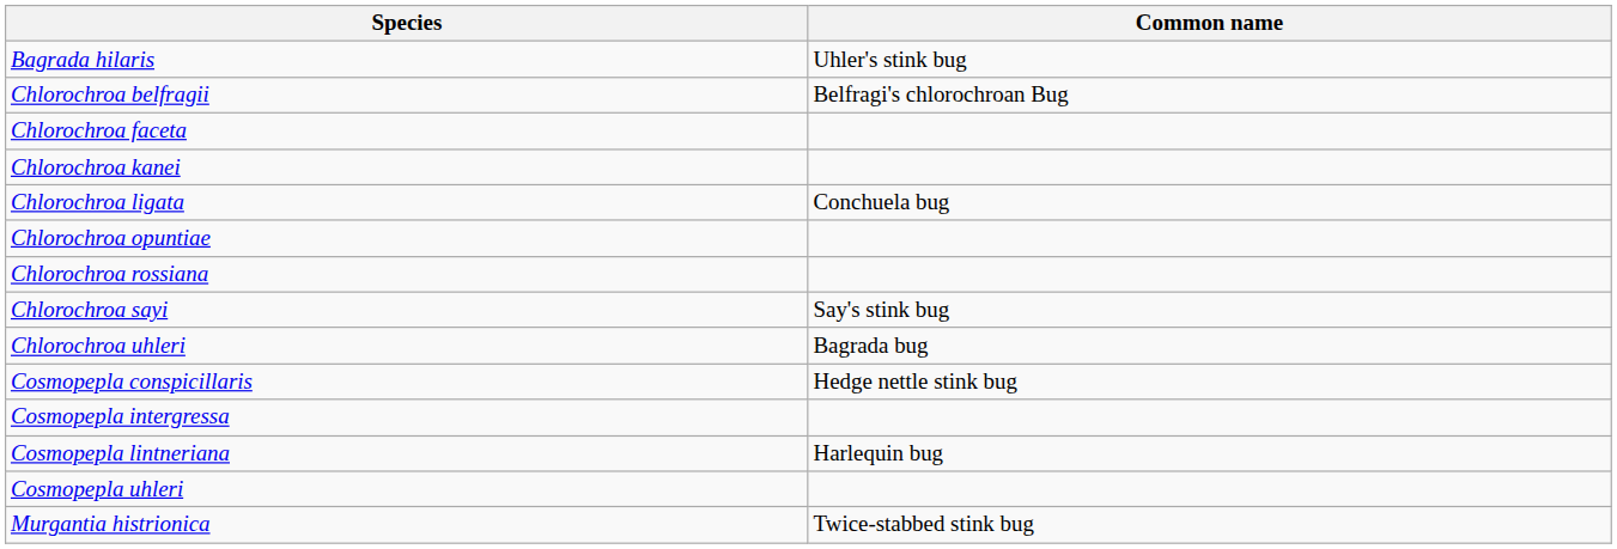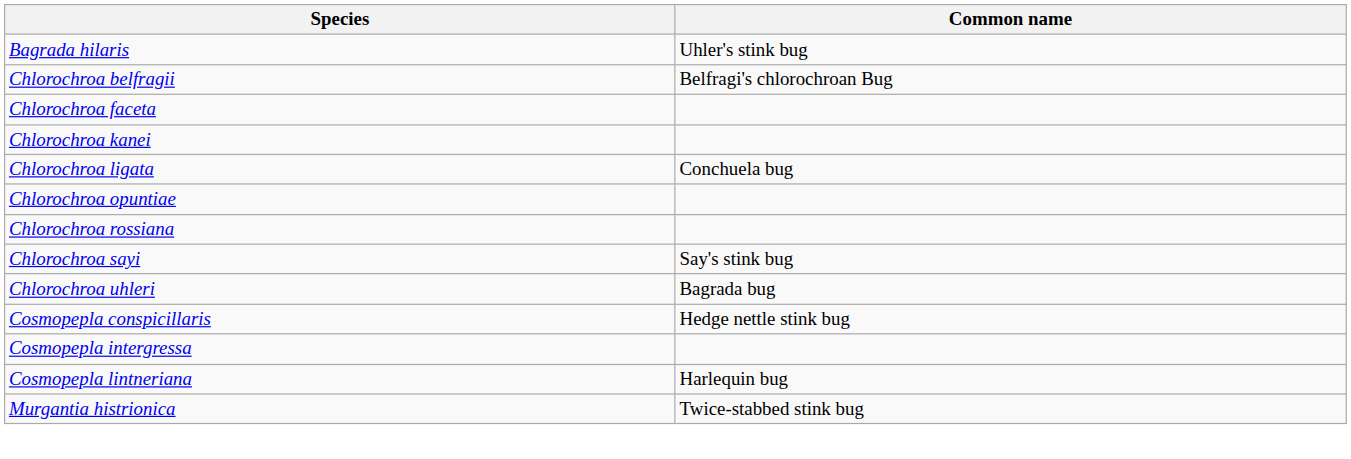- row: Cosmopepla uhleri
